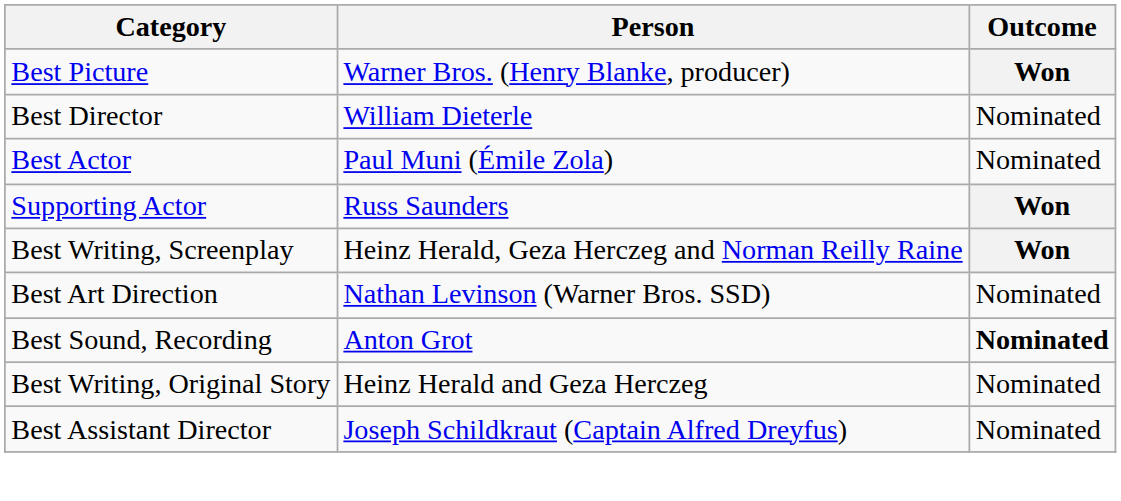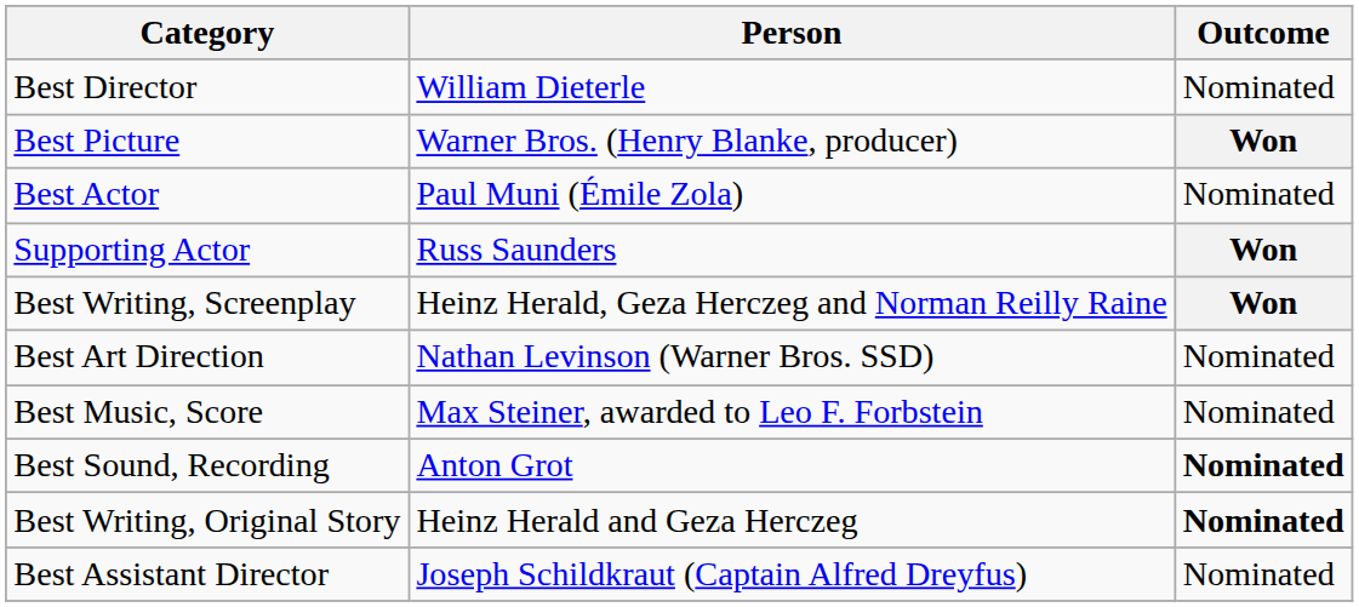rows swapped: Best Picture <-> Best Director
+ row: Best Music, Score | Max Steiner, awarded to Leo F. Forbstein | Nominated
Best Writing, Original Story | Outcome: normal -> bold
